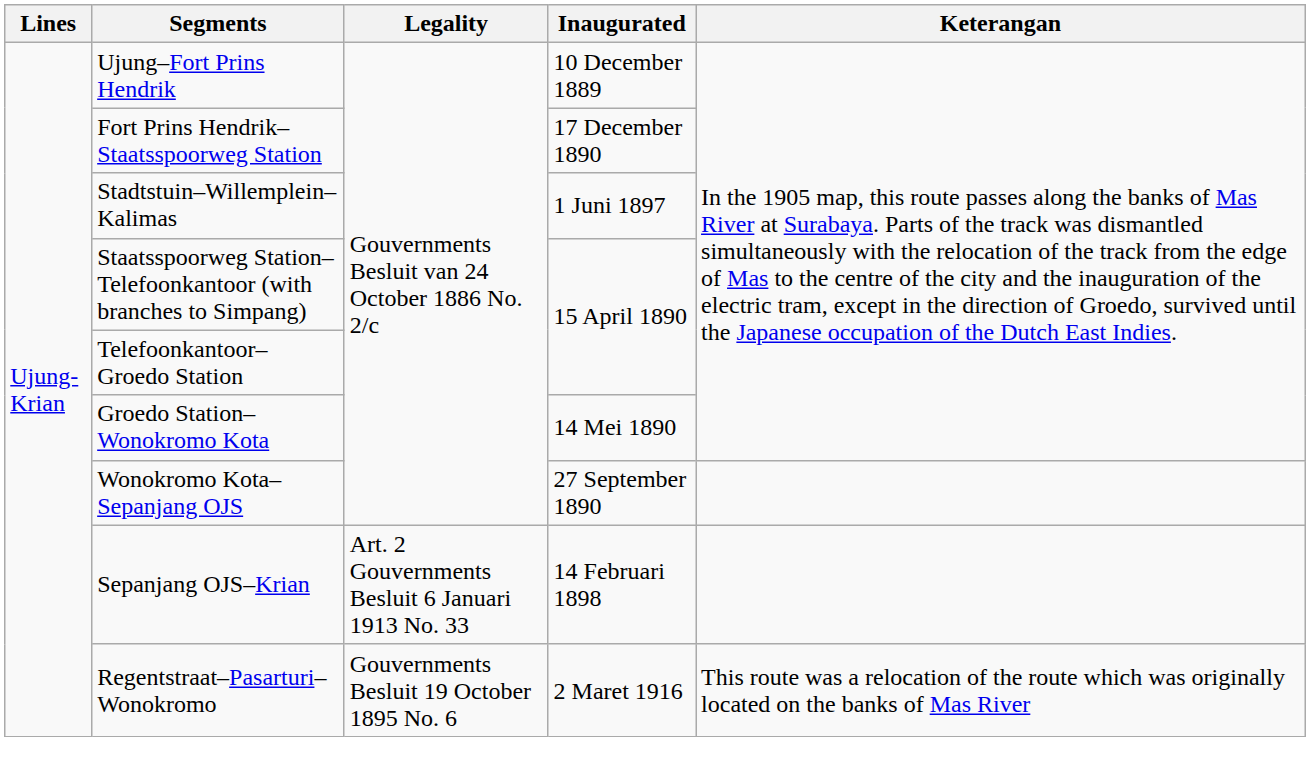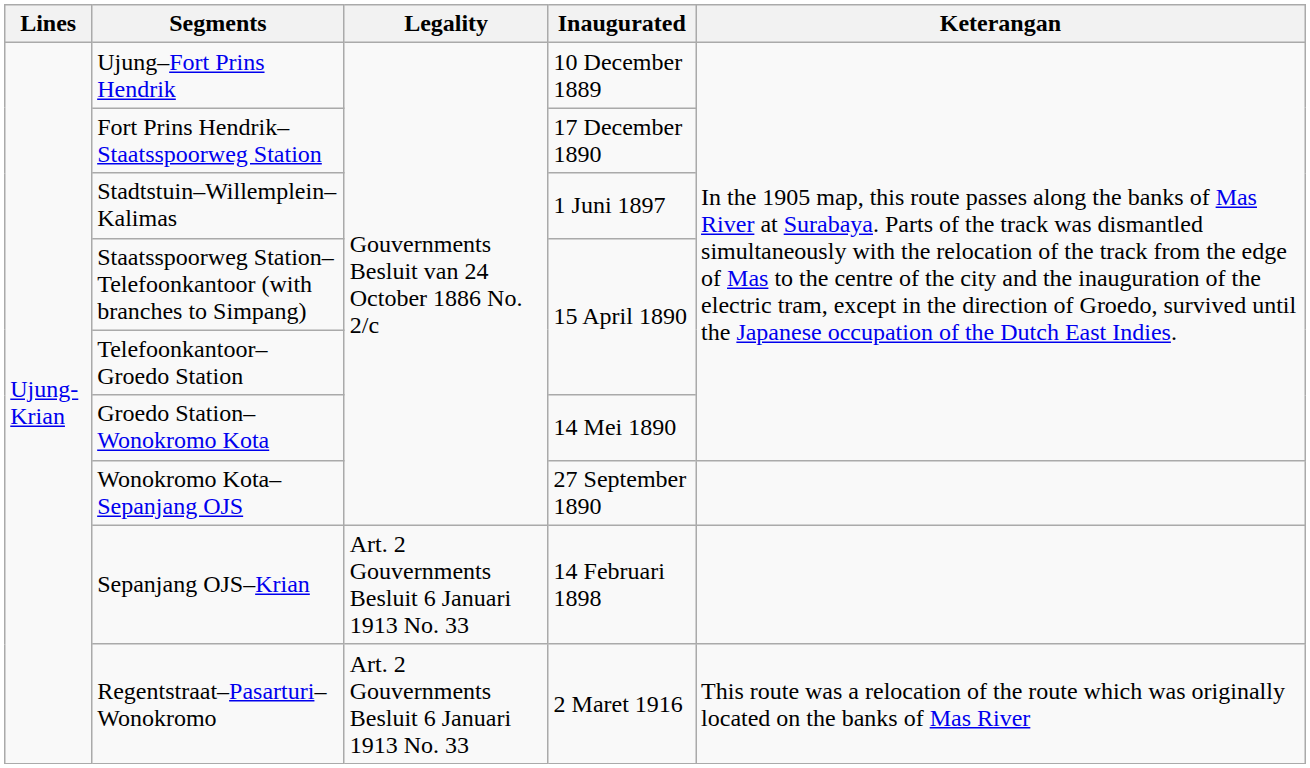Regentstraat–Pasarturi–Wonokromo | Legality: Gouvernments Besluit 19 October 1895 No. 6 -> Art. 2 Gouvernments Besluit 6 Januari 1913 No. 33
